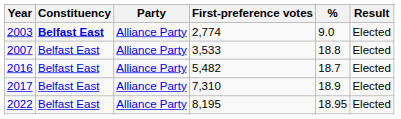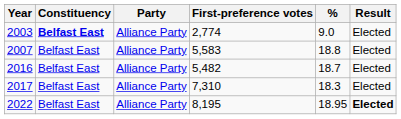2007 | First-preference votes: 3,533 -> 5,583
2017 | %: 18.9 -> 18.3
2022 | Result: normal -> bold
